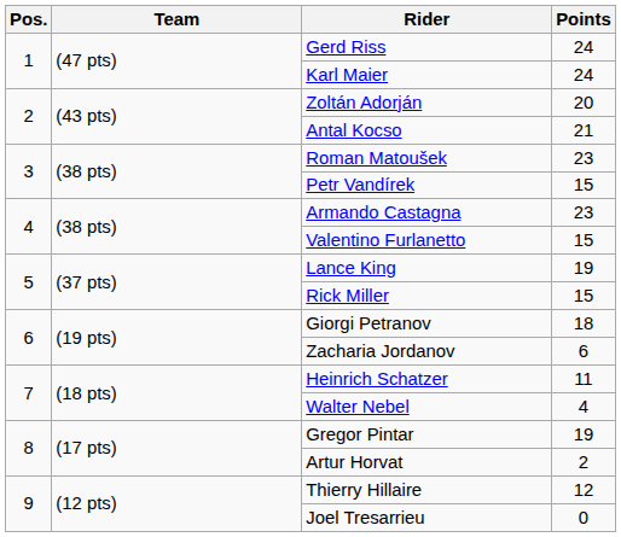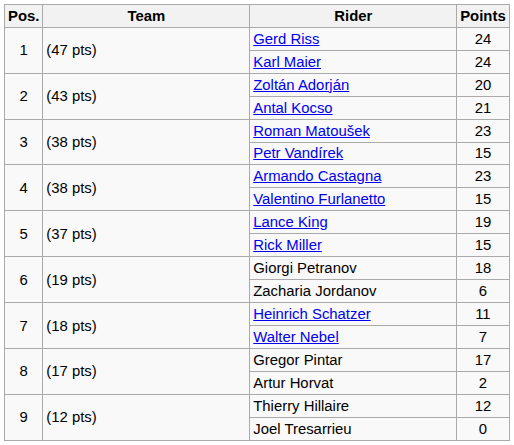Walter Nebel | Points: 4 -> 7
Gregor Pintar | Points: 19 -> 17
